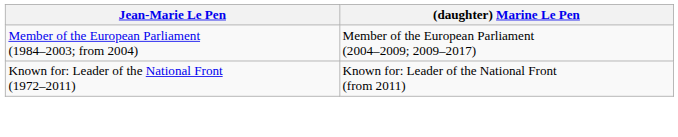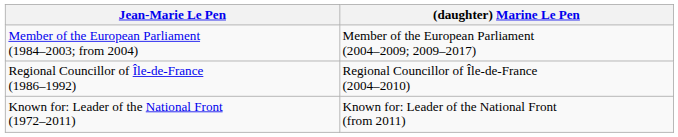+ row: Regional Councillor of Île-de-France (1986–1992) | Regional Councillor of Île-de-France (2004–2010)
